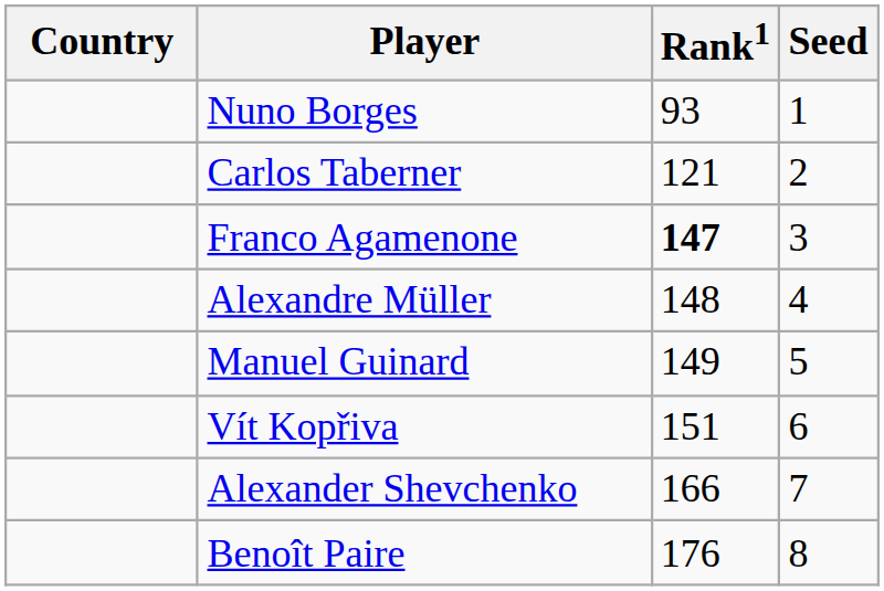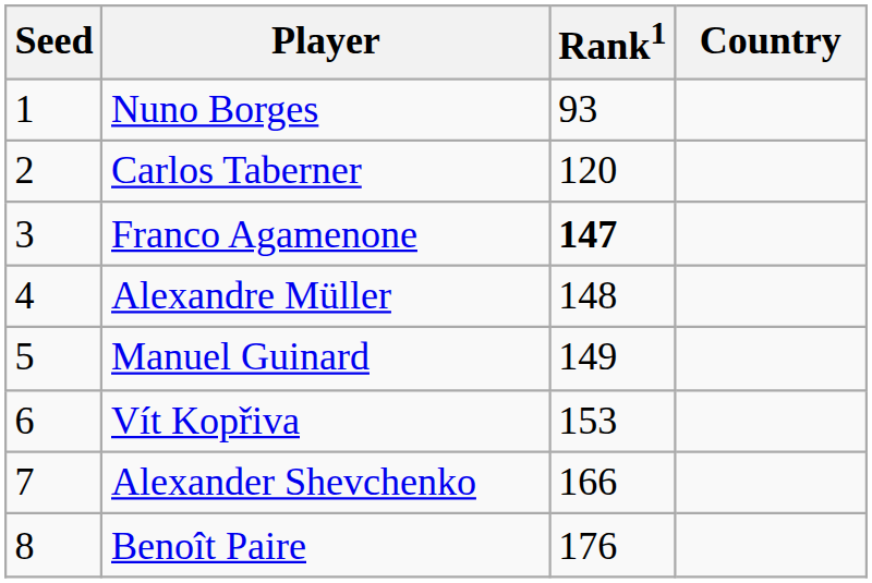columns swapped: Country <-> Seed
Carlos Taberner | Rank1: 121 -> 120
Vít Kopřiva | Rank1: 151 -> 153
